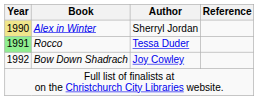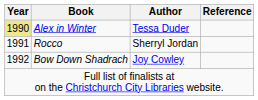Alex in Winter | Author: Sherryl Jordan -> Tessa Duder
Rocco | Year: lightgreen background -> no background
Rocco | Author: Tessa Duder -> Sherryl Jordan
